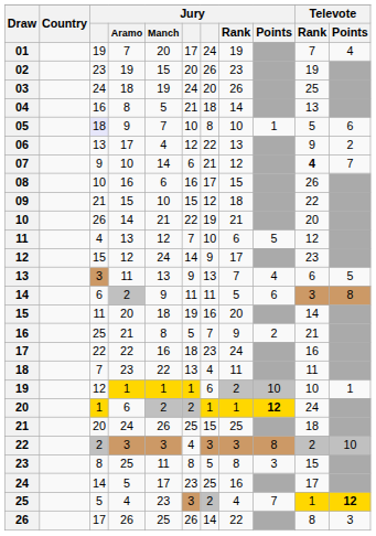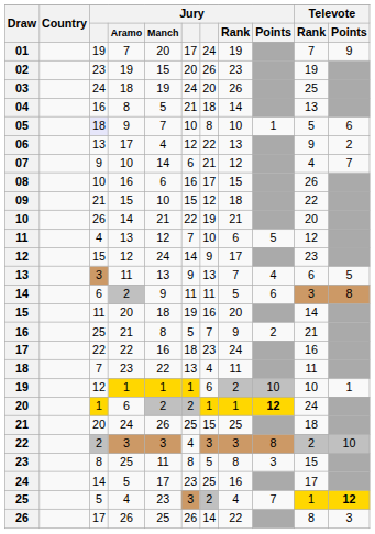01 | Televote / Points: 4 -> 9
07 | Televote / Rank: bold -> normal
